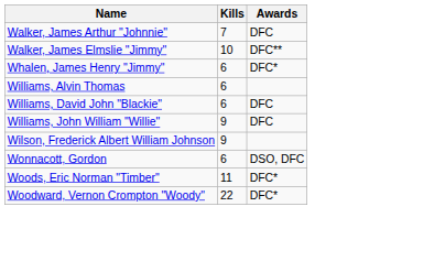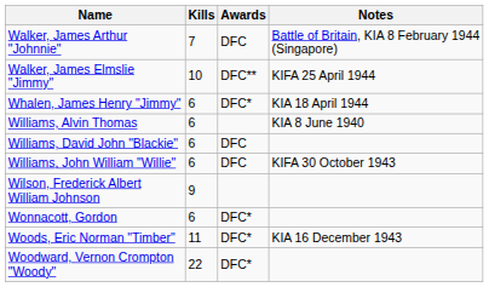+ column: Notes | Battle of Britain, KIA 8 February 1944 (Singapore) | KIFA 25 April 1944 | KIA 18 April 1944 | KIA 8 June 1940 | KIFA 30 October 1943 | KIA 16 December 1943
Williams, John William "Willie" | Kills: 9 -> 6
Wonnacott, Gordon | Awards: DSO, DFC -> DFC*
